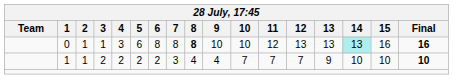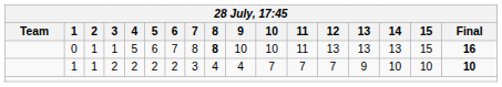0 | 4: 3 -> 5
0 | 6: 8 -> 7
0 | 11: 12 -> 11
0 | 14: paleturquoise background -> no background
0 | 15: 16 -> 15
